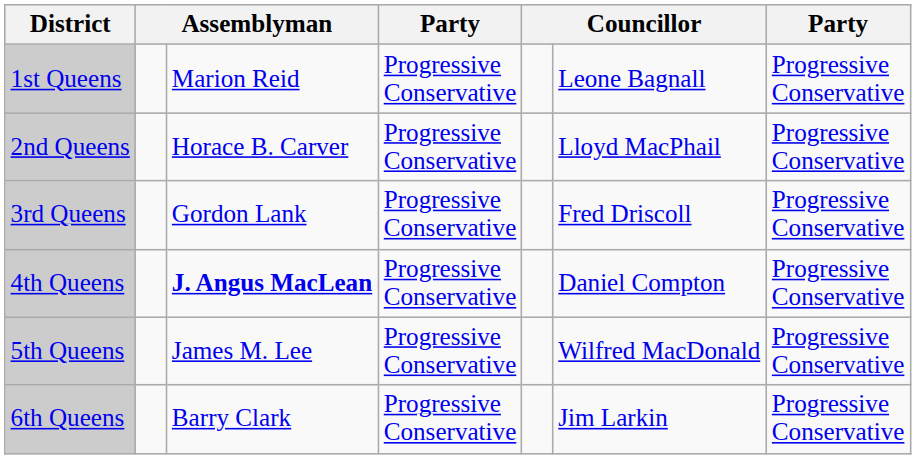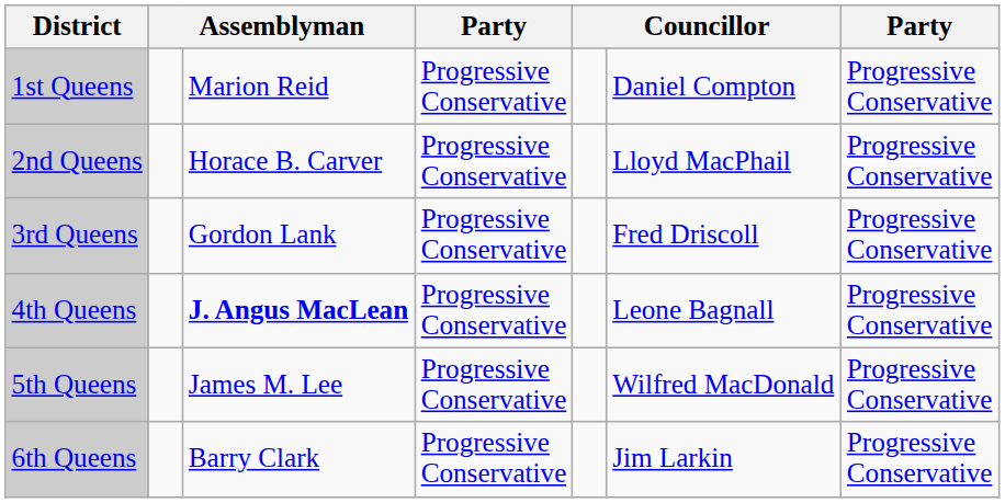1st Queens | column 6: Leone Bagnall -> Daniel Compton
4th Queens | column 6: Daniel Compton -> Leone Bagnall
